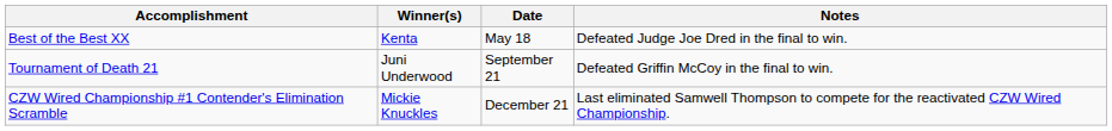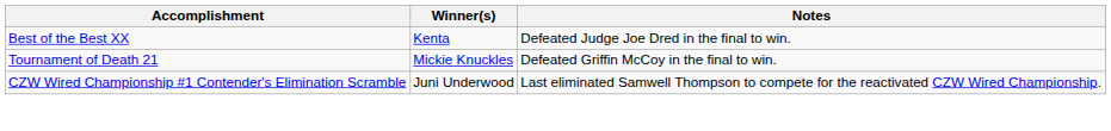- column: Date | May 18 | September 21 | December 21
Tournament of Death 21 | Winner(s): Juni Underwood -> Mickie Knuckles
CZW Wired Championship #1 Contender's Elimination Scramble | Winner(s): Mickie Knuckles -> Juni Underwood
